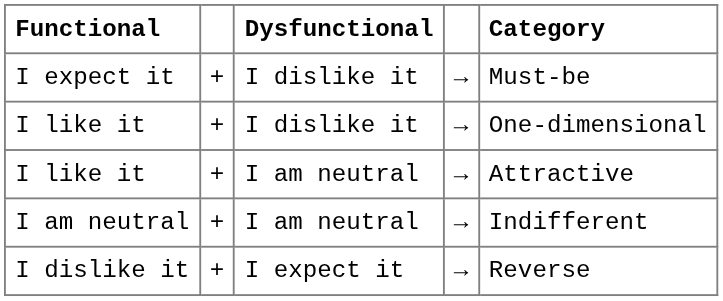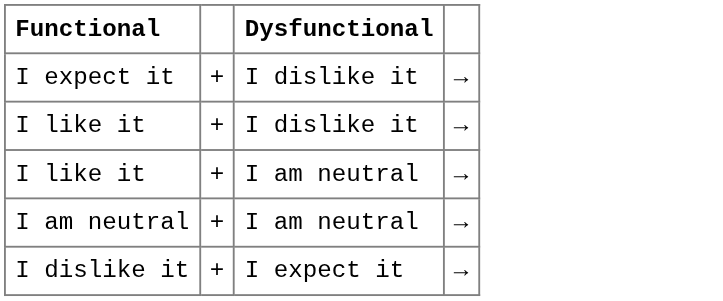- column: Category | Must-be | One-dimensional | Attractive | Indifferent | Reverse
